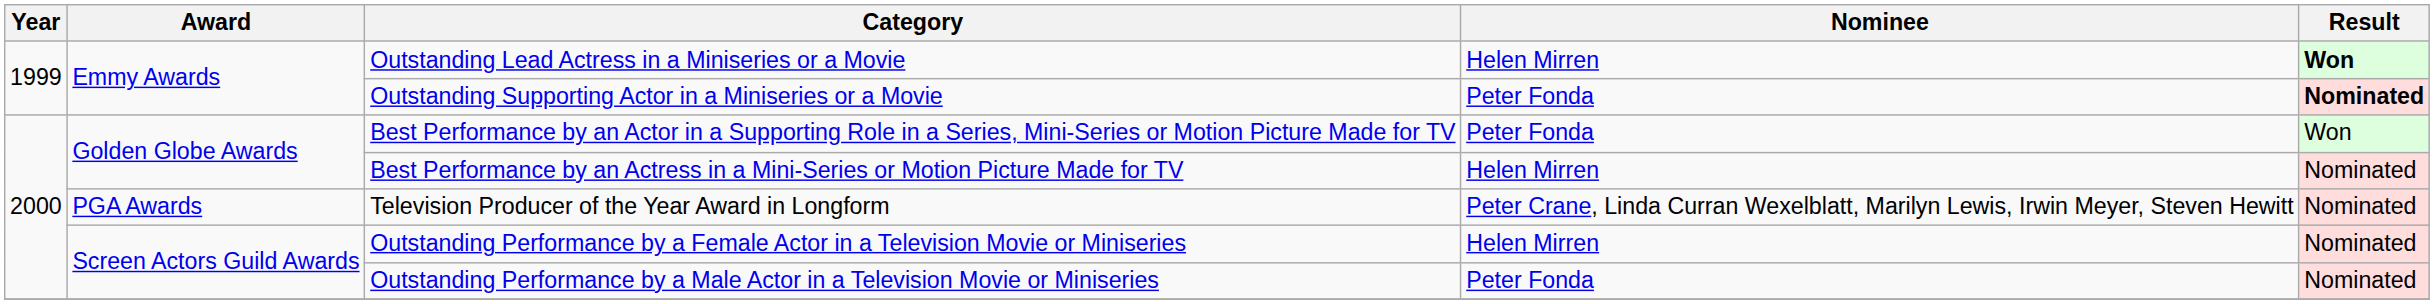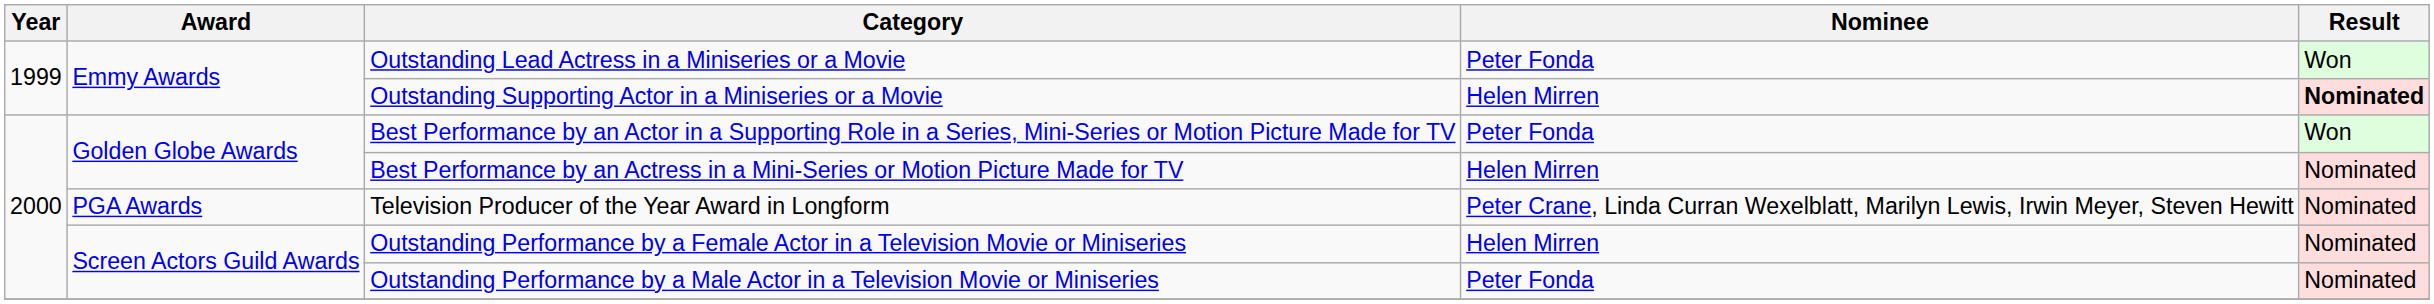Outstanding Lead Actress in a Miniseries or a Movie | Nominee: Helen Mirren -> Peter Fonda
Outstanding Lead Actress in a Miniseries or a Movie | Result: bold -> normal
Outstanding Supporting Actor in a Miniseries or a Movie | Nominee: Peter Fonda -> Helen Mirren
